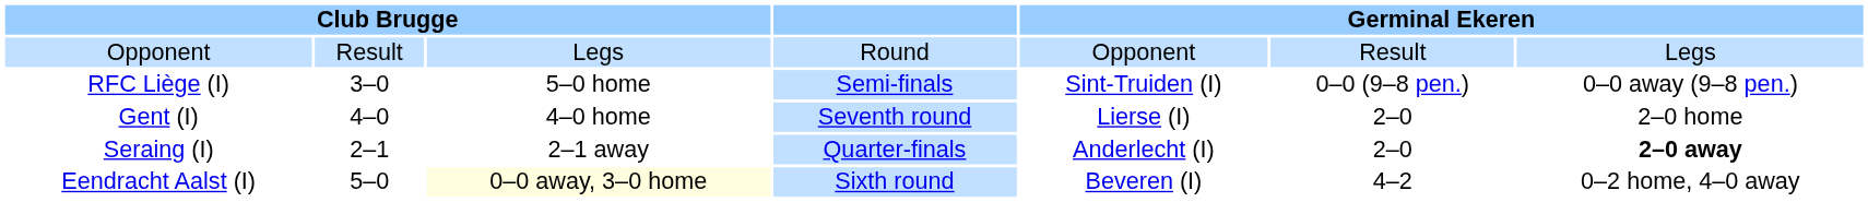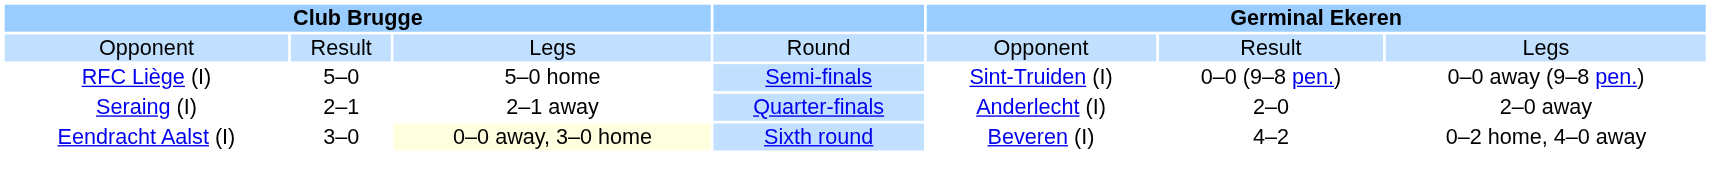RFC Liège (I) | column 2: 3–0 -> 5–0
- row: Gent (I) | 4–0 | 4–0 home | Seventh round | Lierse (I) | 2–0 | 2–0 home
Seraing (I) | column 7: bold -> normal
Eendracht Aalst (I) | column 2: 5–0 -> 3–0
